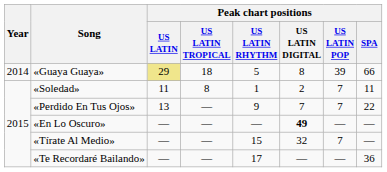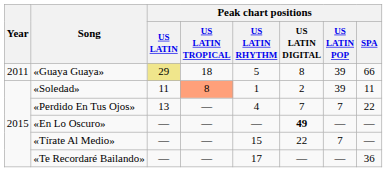«Guaya Guaya» | Year: 2014 -> 2011
«Soledad» | Peak chart positions / US LATIN TROPICAL: no background -> lightsalmon background
«Soledad» | Peak chart positions / US LATIN POP: 7 -> 39
«Perdido En Tus Ojos» | Peak chart positions / US LATIN RHYTHM: 9 -> 4
«Tírate Al Medio» | Peak chart positions / US LATIN DIGITAL: 32 -> 22
